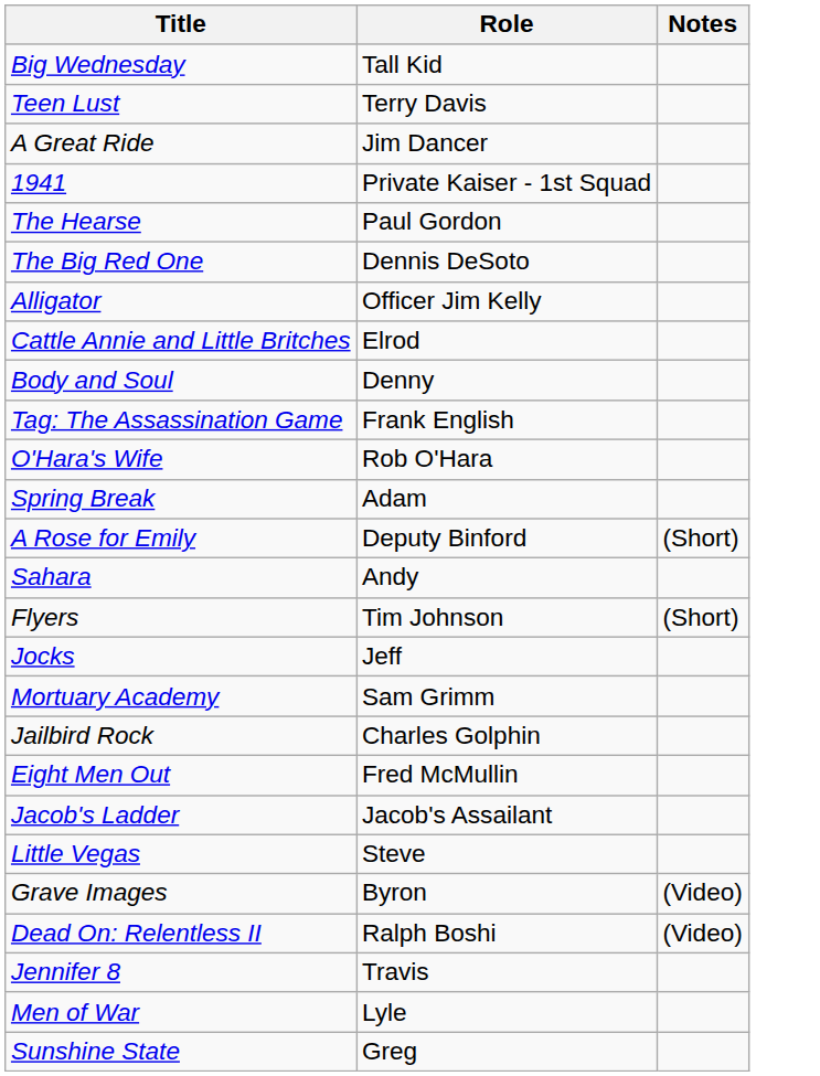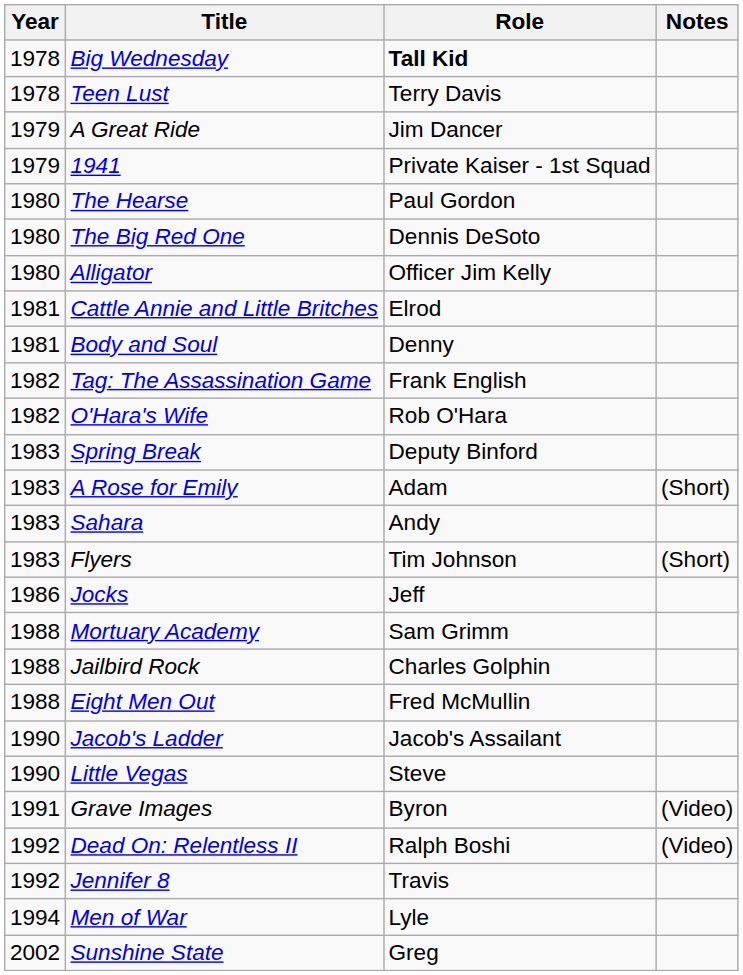+ column: Year | 1978 | 1978 | 1979 | 1979 | 1980 | 1980 | 1980 | 1981 | 1981 | 1982 | 1982 | 1983 | 1983 | 1983 | 1983 | 1986 | 1988 | 1988 | 1988 | 1990 | 1990 | 1991 | 1992 | 1992 | 1994 | 2002
Big Wednesday | Role: normal -> bold
Spring Break | Role: Adam -> Deputy Binford
A Rose for Emily | Role: Deputy Binford -> Adam
